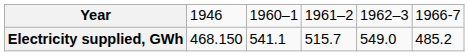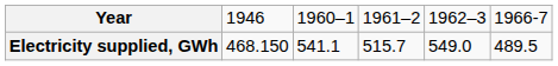Electricity supplied, GWh | column 6: 485.2 -> 489.5
